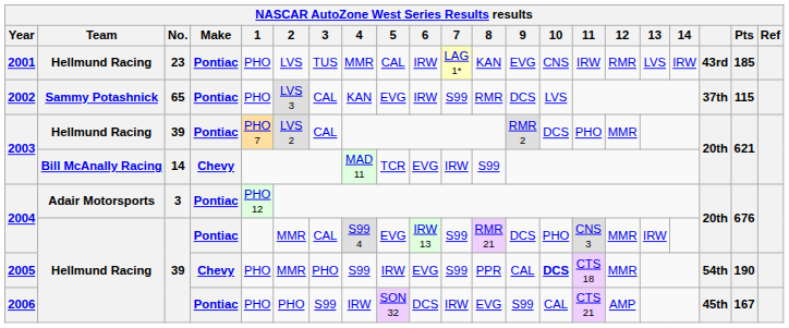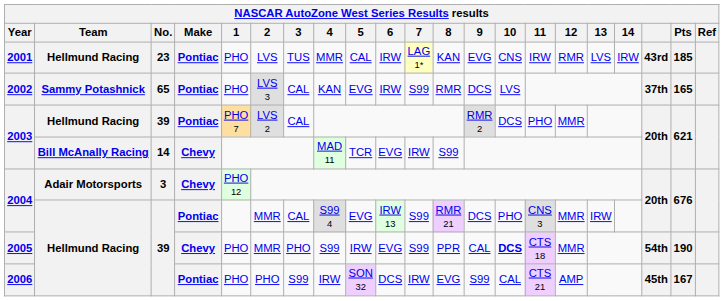2002 | Pts: 115 -> 165
2004 / Adair Motorsports | Make: Pontiac -> Chevy
